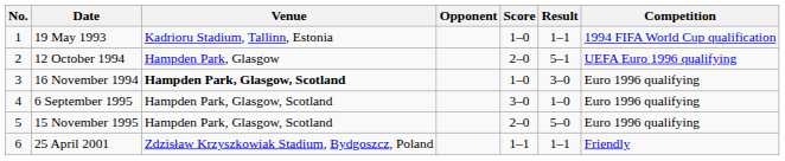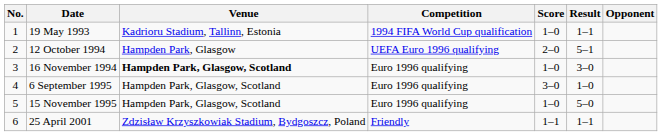columns swapped: Opponent <-> Competition
15 November 1995 | Score: 2–0 -> 1–0
